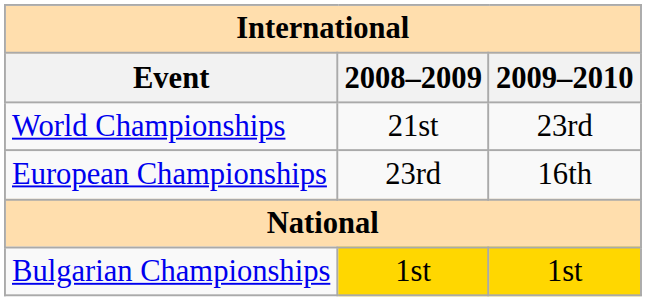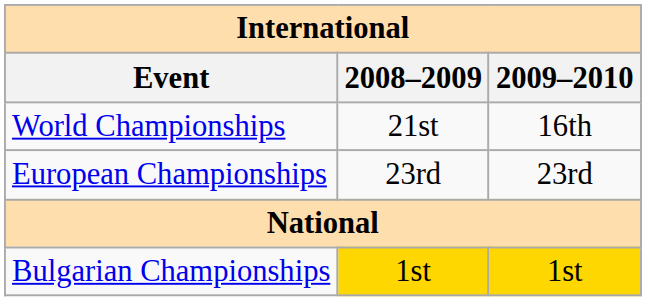World Championships | 2009–2010: 23rd -> 16th
European Championships | 2009–2010: 16th -> 23rd
